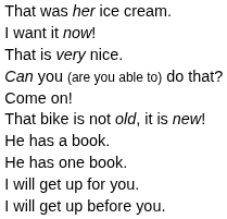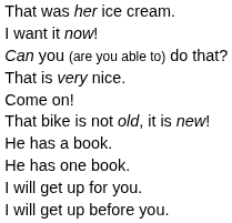rows swapped: That is very nice. <-> Can you (are you able to) do that?
